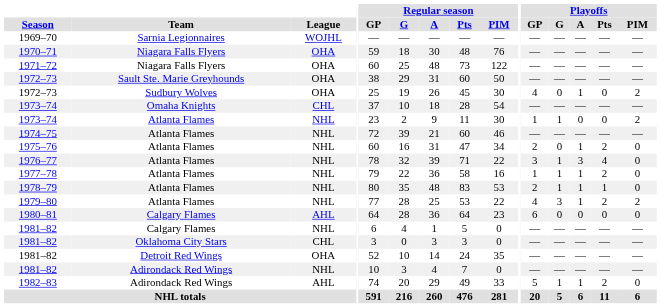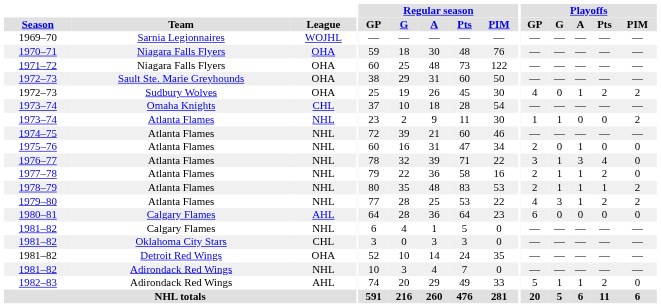1972–73 / Sudbury Wolves | Playoffs / Pts: 0 -> 2
1975–76 | Playoffs / Pts: 2 -> 0
1977–78 | Playoffs / GP: 1 -> 2
1978–79 | Playoffs / PIM: 0 -> 2
